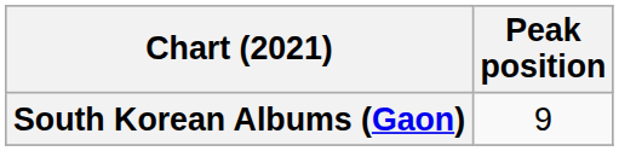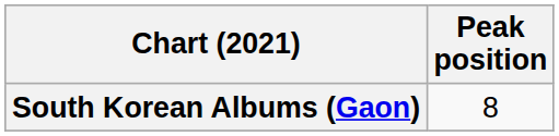South Korean Albums (Gaon) | Peak position: 9 -> 8
